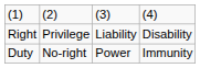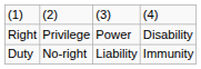Right | column 3: Liability -> Power
Duty | column 3: Power -> Liability
